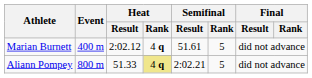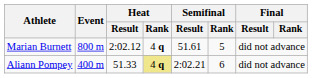Marian Burnett | Event: 400 m -> 800 m
Aliann Pompey | Event: 800 m -> 400 m
Aliann Pompey | Semifinal / Rank: 5 -> 6
